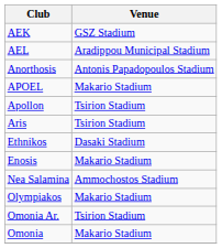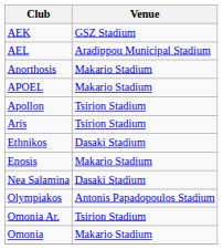Anorthosis | Venue: Antonis Papadopoulos Stadium -> Makario Stadium
Nea Salamina | Venue: Ammochostos Stadium -> Dasaki Stadium
Olympiakos | Venue: Makario Stadium -> Antonis Papadopoulos Stadium
